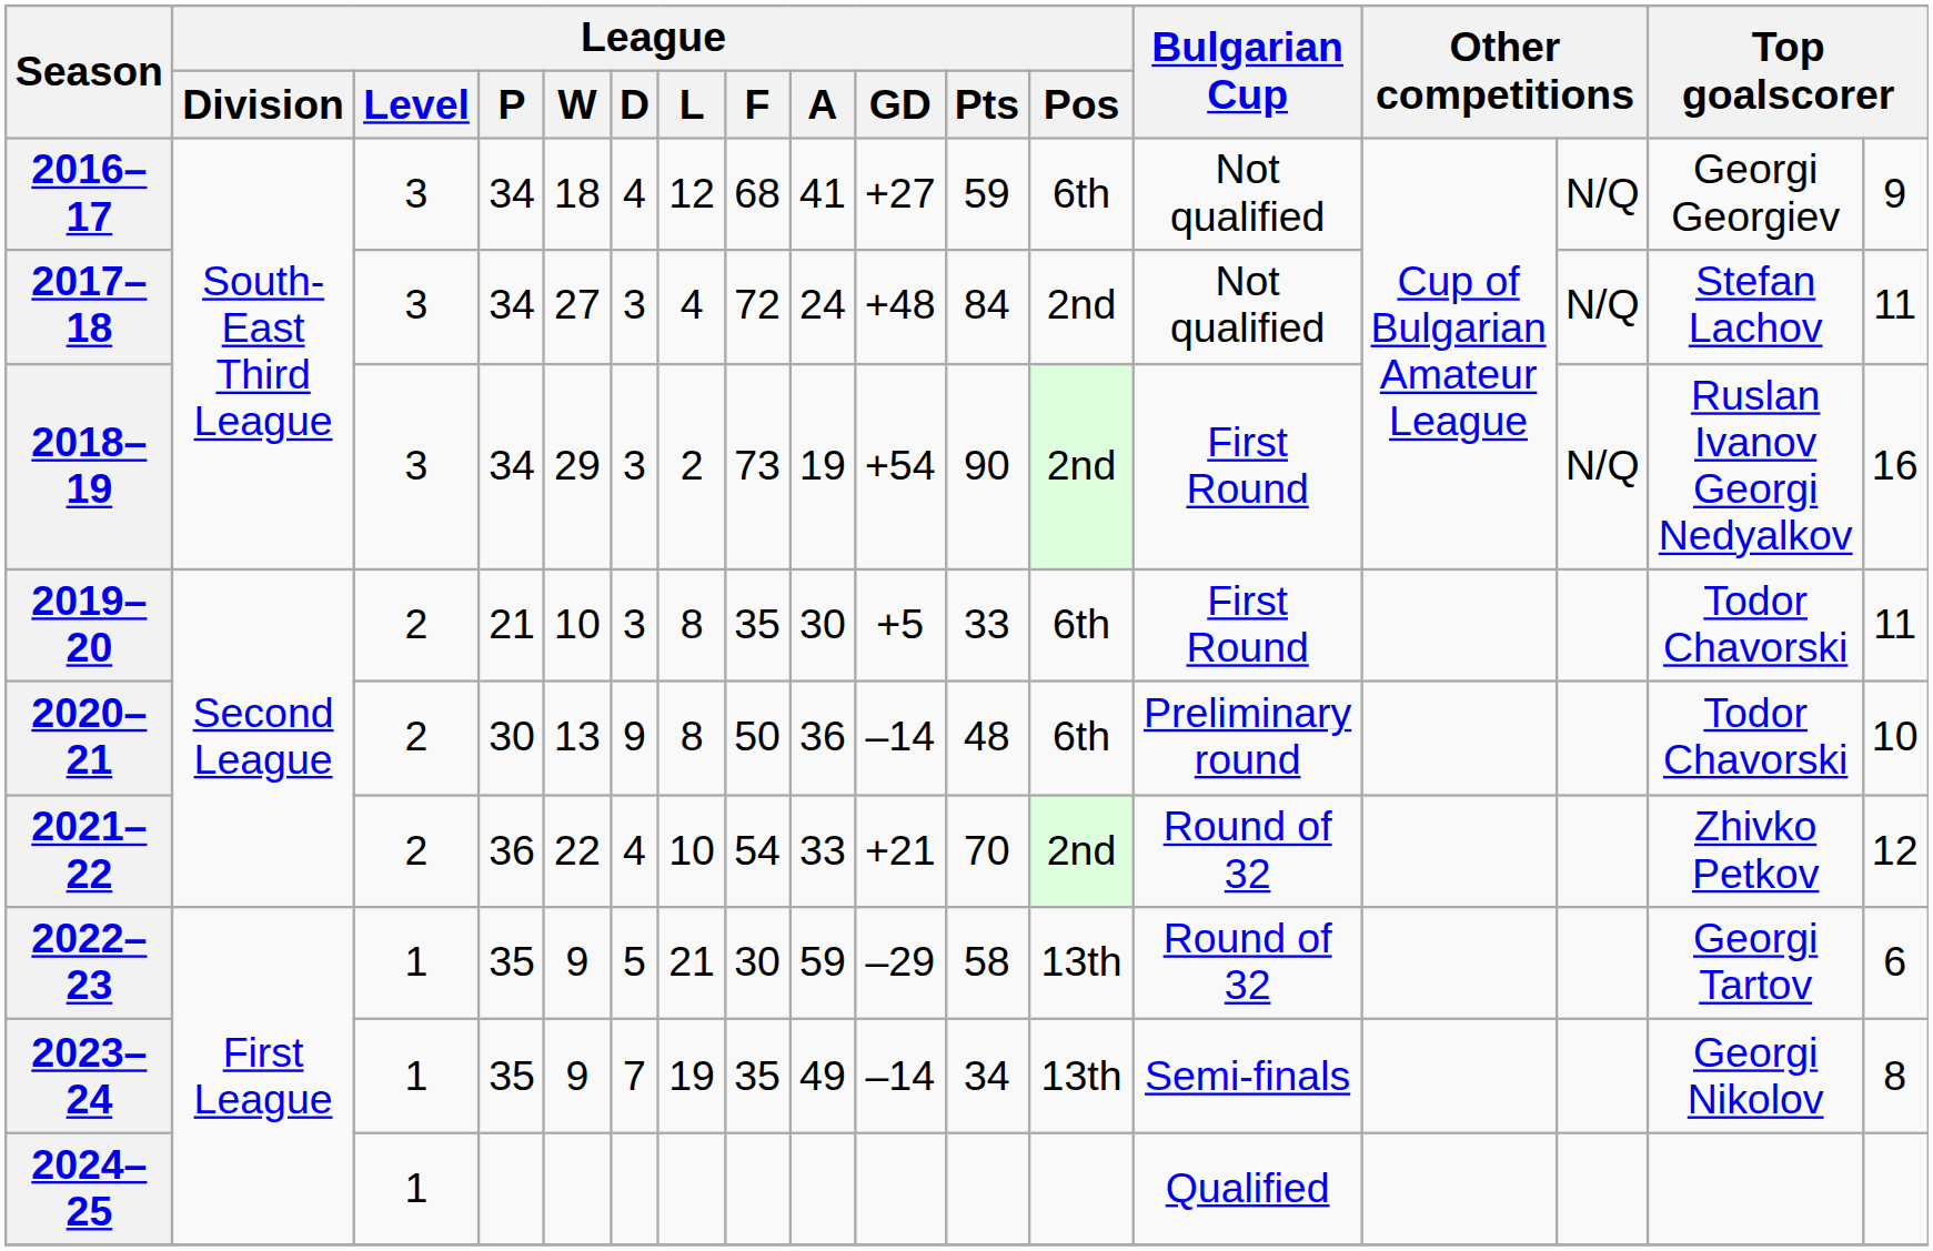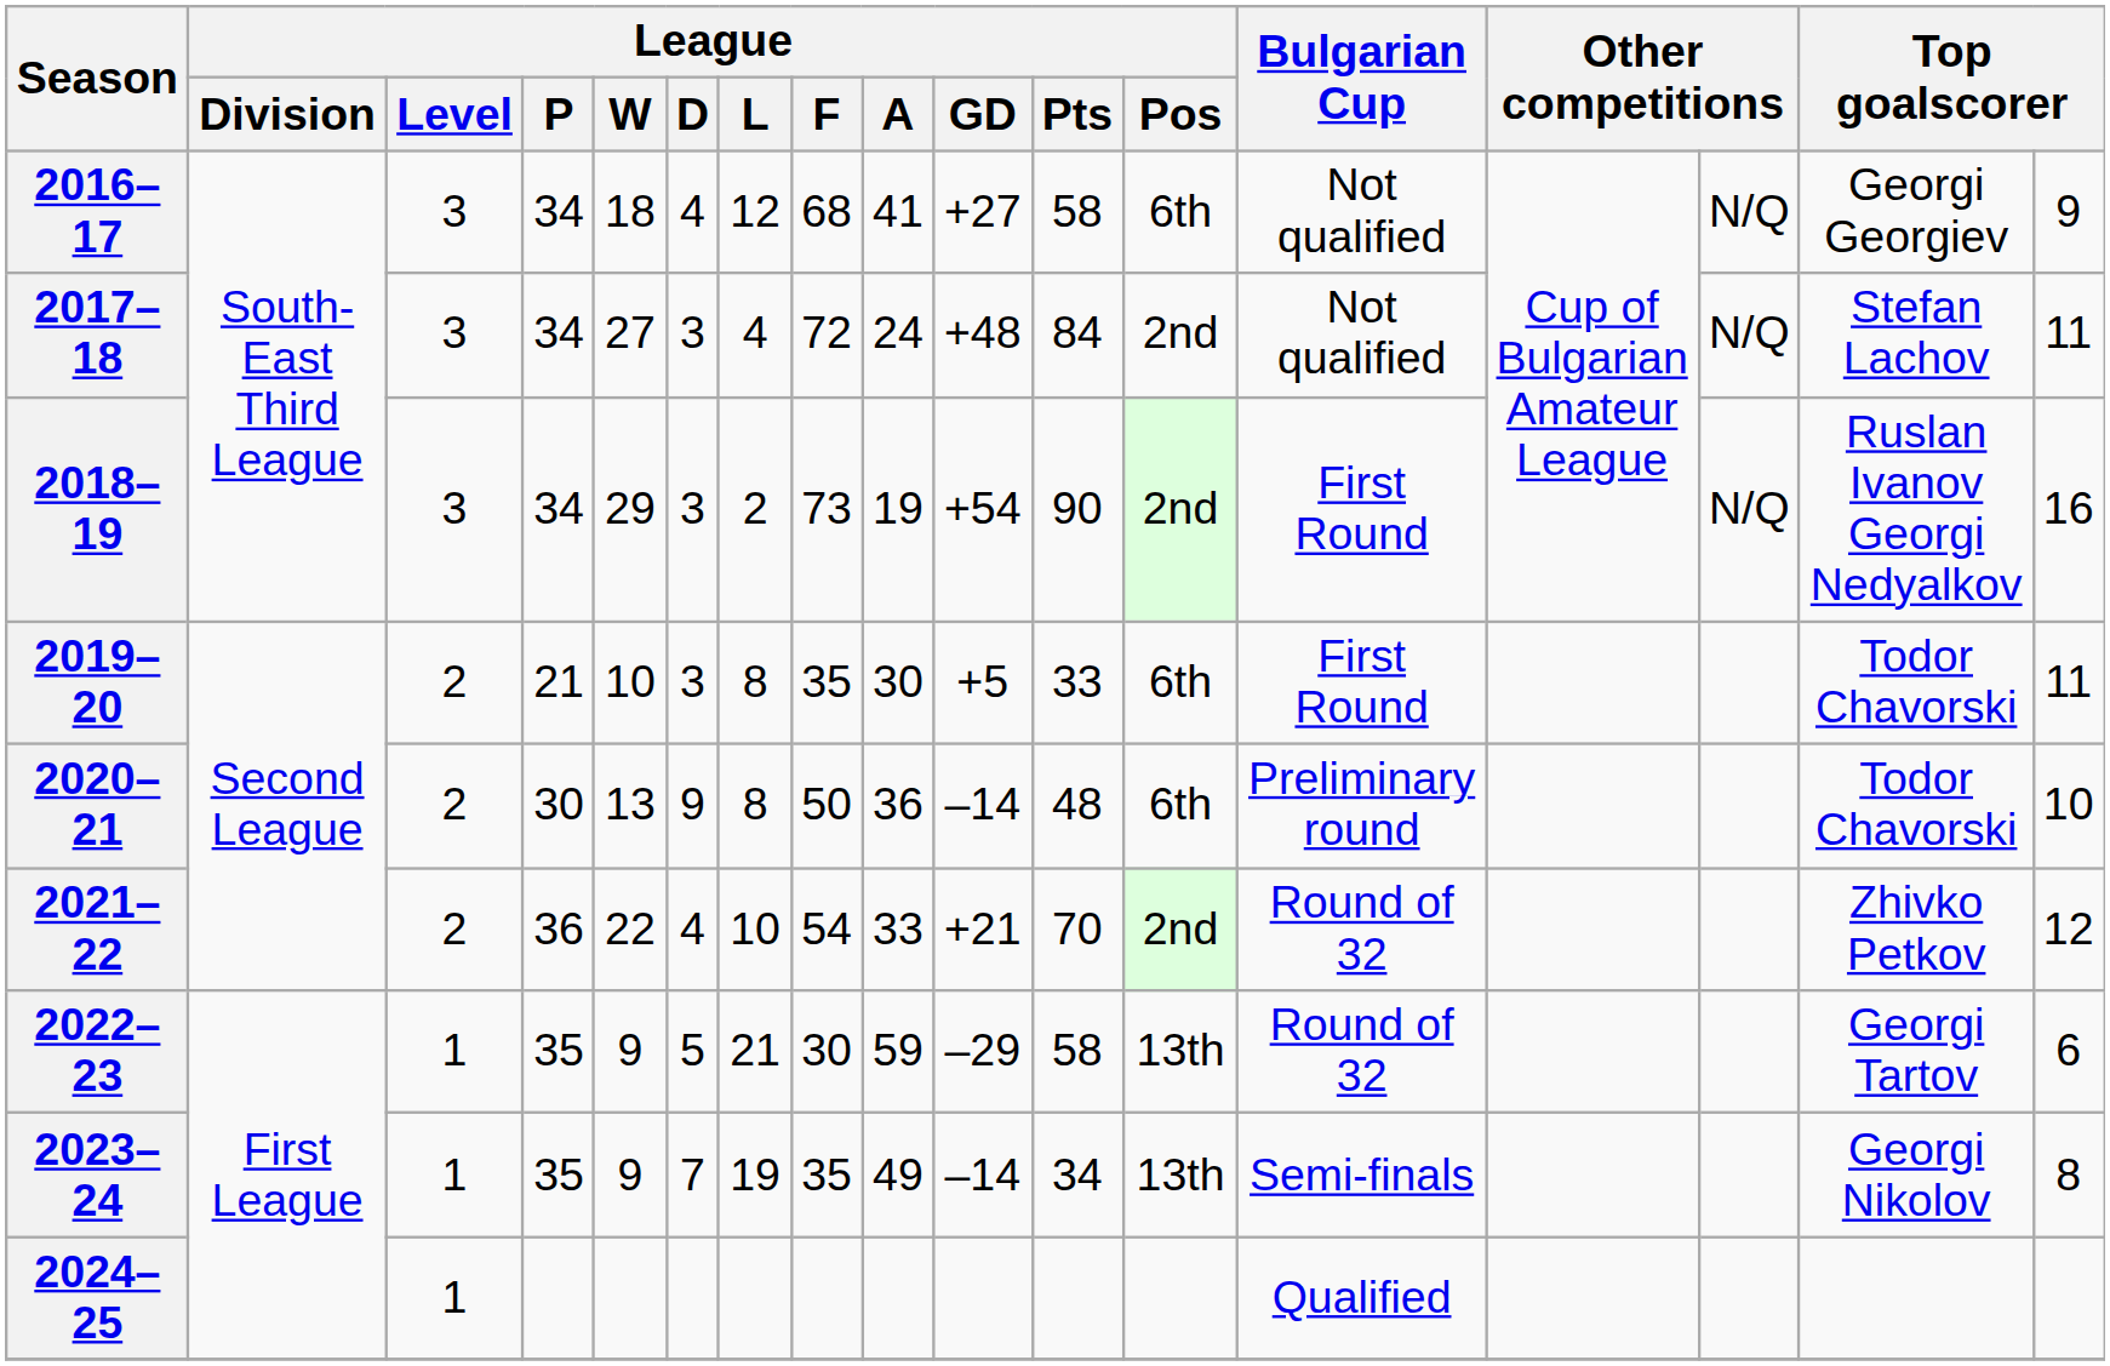2016–17 | League / Pts: 59 -> 58
